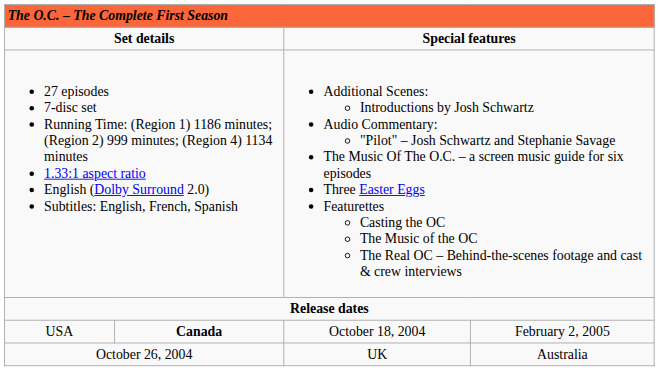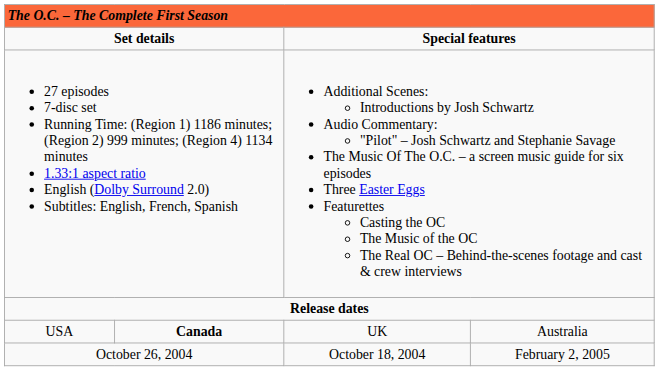USA | column 3: October 18, 2004 -> UK
USA | column 4: February 2, 2005 -> Australia
October 26, 2004 | column 3: UK -> October 18, 2004
October 26, 2004 | column 4: Australia -> February 2, 2005
